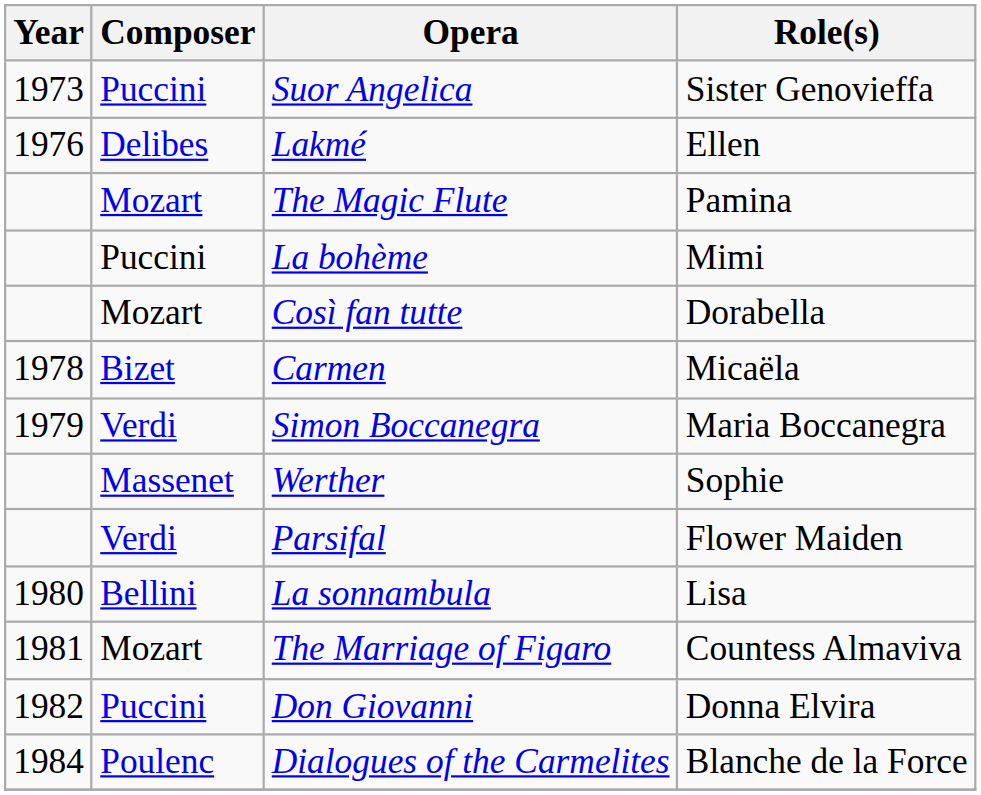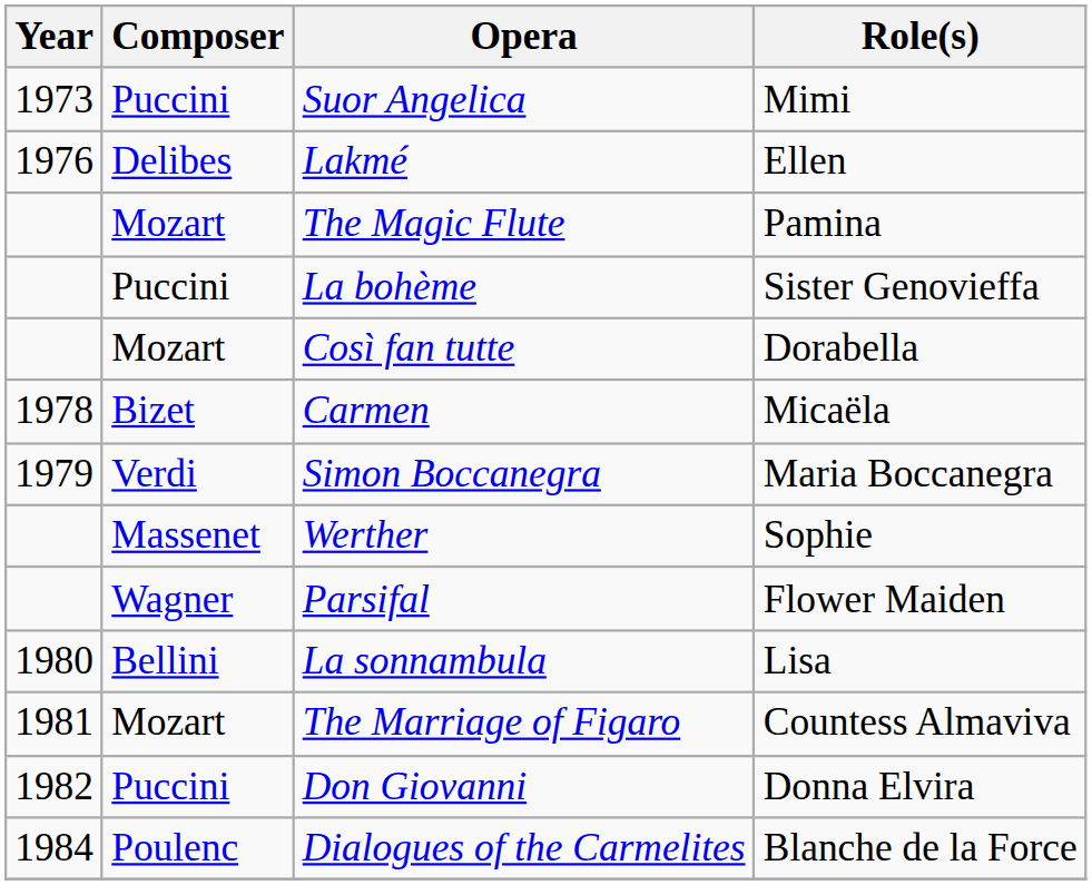Suor Angelica | Role(s): Sister Genovieffa -> Mimi
La bohème | Role(s): Mimi -> Sister Genovieffa
Parsifal | Composer: Verdi -> Wagner
